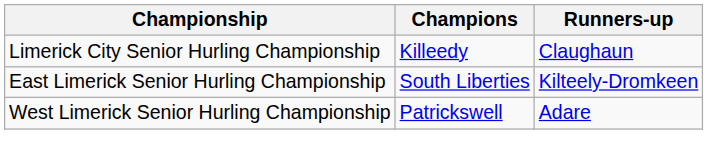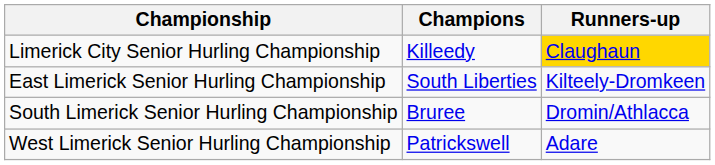Limerick City Senior Hurling Championship | Runners-up: no background -> gold background
+ row: South Limerick Senior Hurling Championship | Bruree | Dromin/Athlacca
